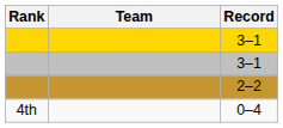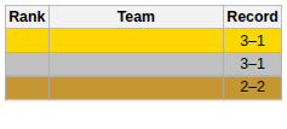- row: 4th | 0–4
